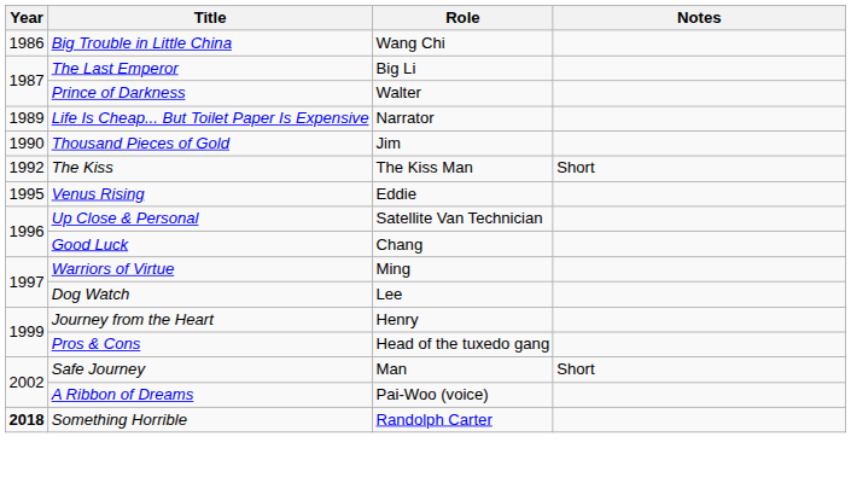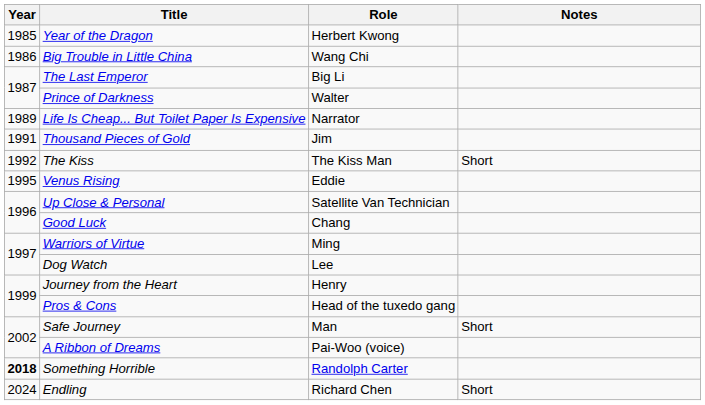+ row: 1985 | Year of the Dragon | Herbert Kwong
Thousand Pieces of Gold | Year: 1990 -> 1991
+ row: 2024 | Endling | Richard Chen | Short
